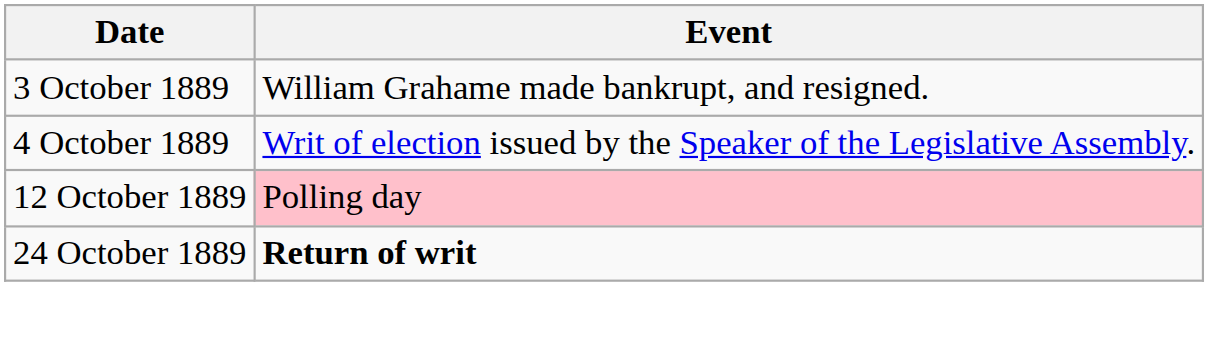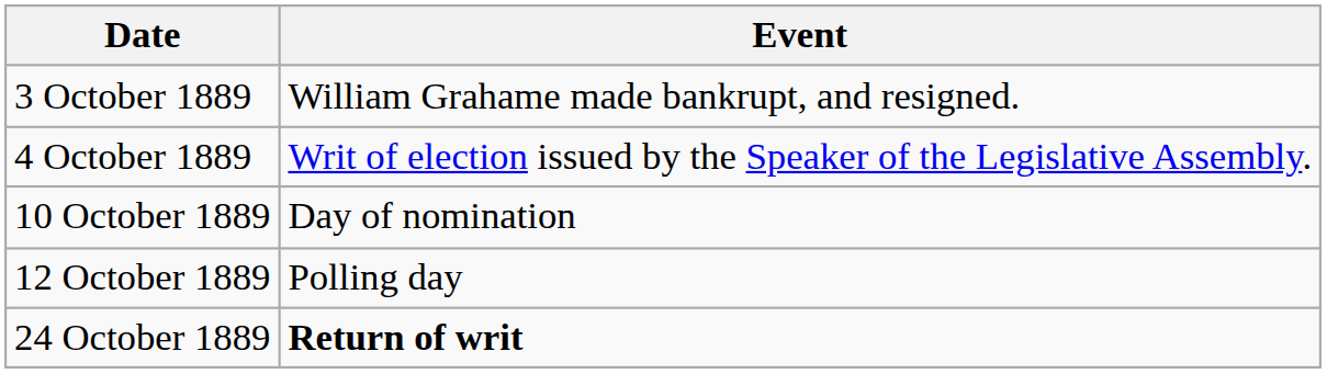+ row: 10 October 1889 | Day of nomination
12 October 1889 | Event: pink background -> no background
